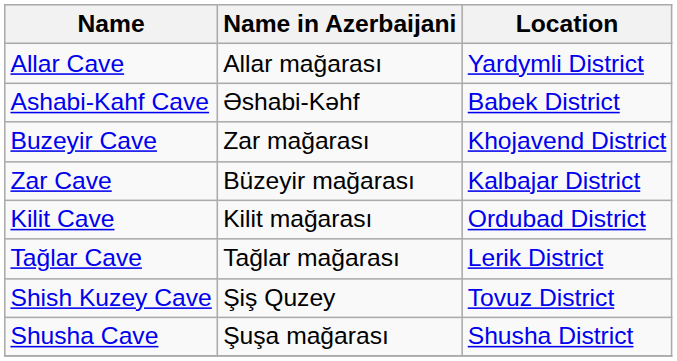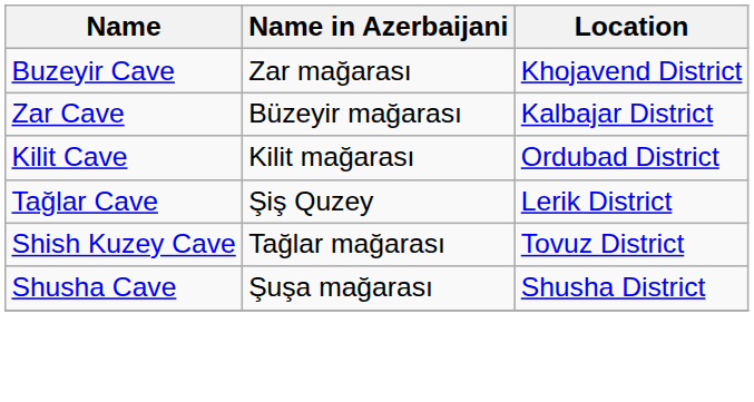- row: Allar Cave | Allar mağarası | Yardymli District
- row: Ashabi-Kahf Cave | Əshabi-Kəhf | Babek District
Tağlar Cave | Name in Azerbaijani: Tağlar mağarası -> Şiş Quzey
Shish Kuzey Cave | Name in Azerbaijani: Şiş Quzey -> Tağlar mağarası
